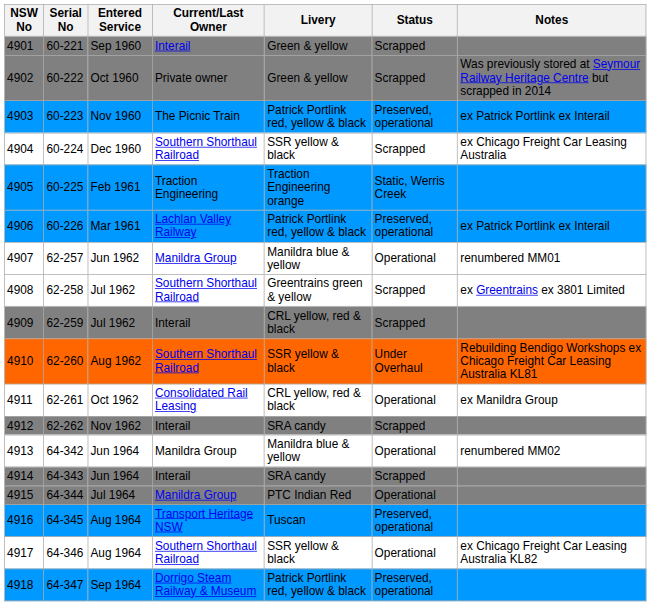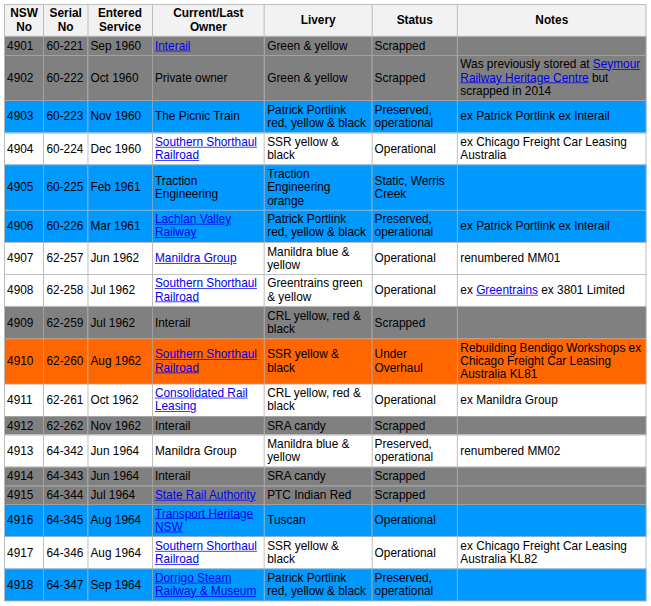4904 | Status: Scrapped -> Operational
4908 | Status: Scrapped -> Operational
4913 | Status: Operational -> Preserved, operational
4915 | Current/Last Owner: Manildra Group -> State Rail Authority
4915 | Status: Operational -> Scrapped
4916 | Status: Preserved, operational -> Operational
